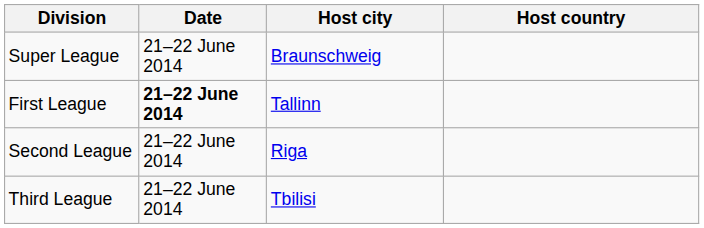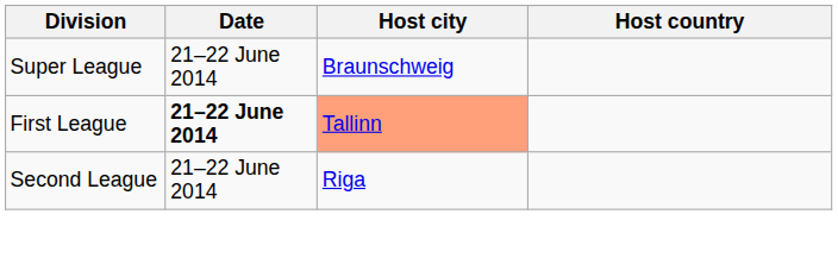First League | Host city: no background -> lightsalmon background
- row: Third League | 21–22 June 2014 | Tbilisi
